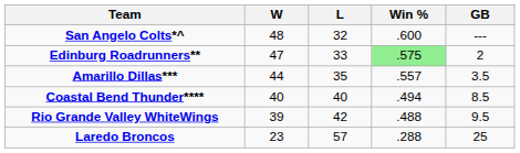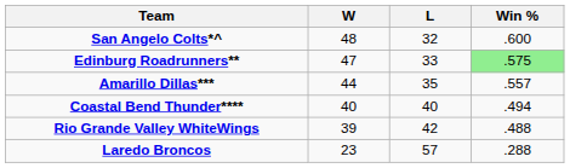- column: GB | --- | 2 | 3.5 | 8.5 | 9.5 | 25
